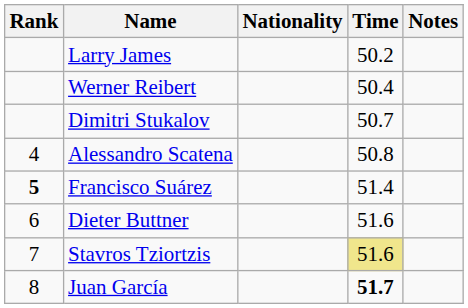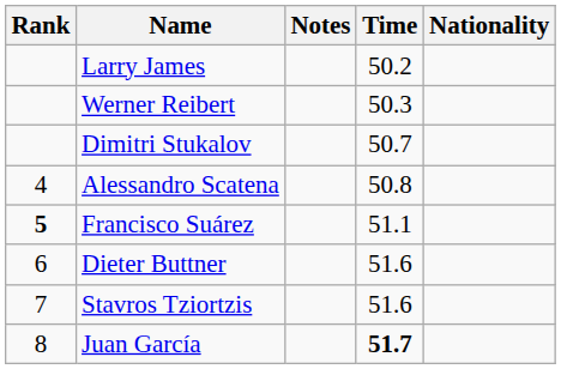columns swapped: Nationality <-> Notes
Werner Reibert | Time: 50.4 -> 50.3
Francisco Suárez | Time: 51.4 -> 51.1
Stavros Tziortzis | Time: khaki background -> no background
